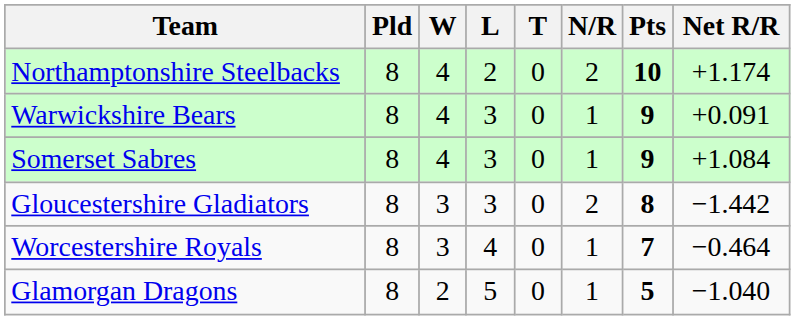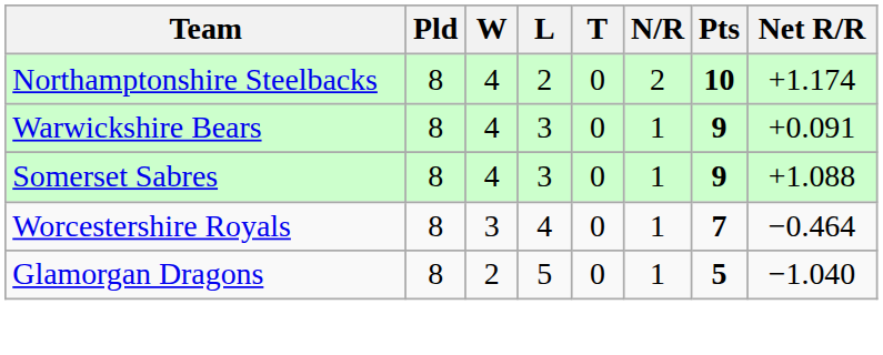Somerset Sabres | Net R/R: +1.084 -> +1.088
- row: Gloucestershire Gladiators | 8 | 3 | 3 | 0 | 2 | 8 | −1.442
